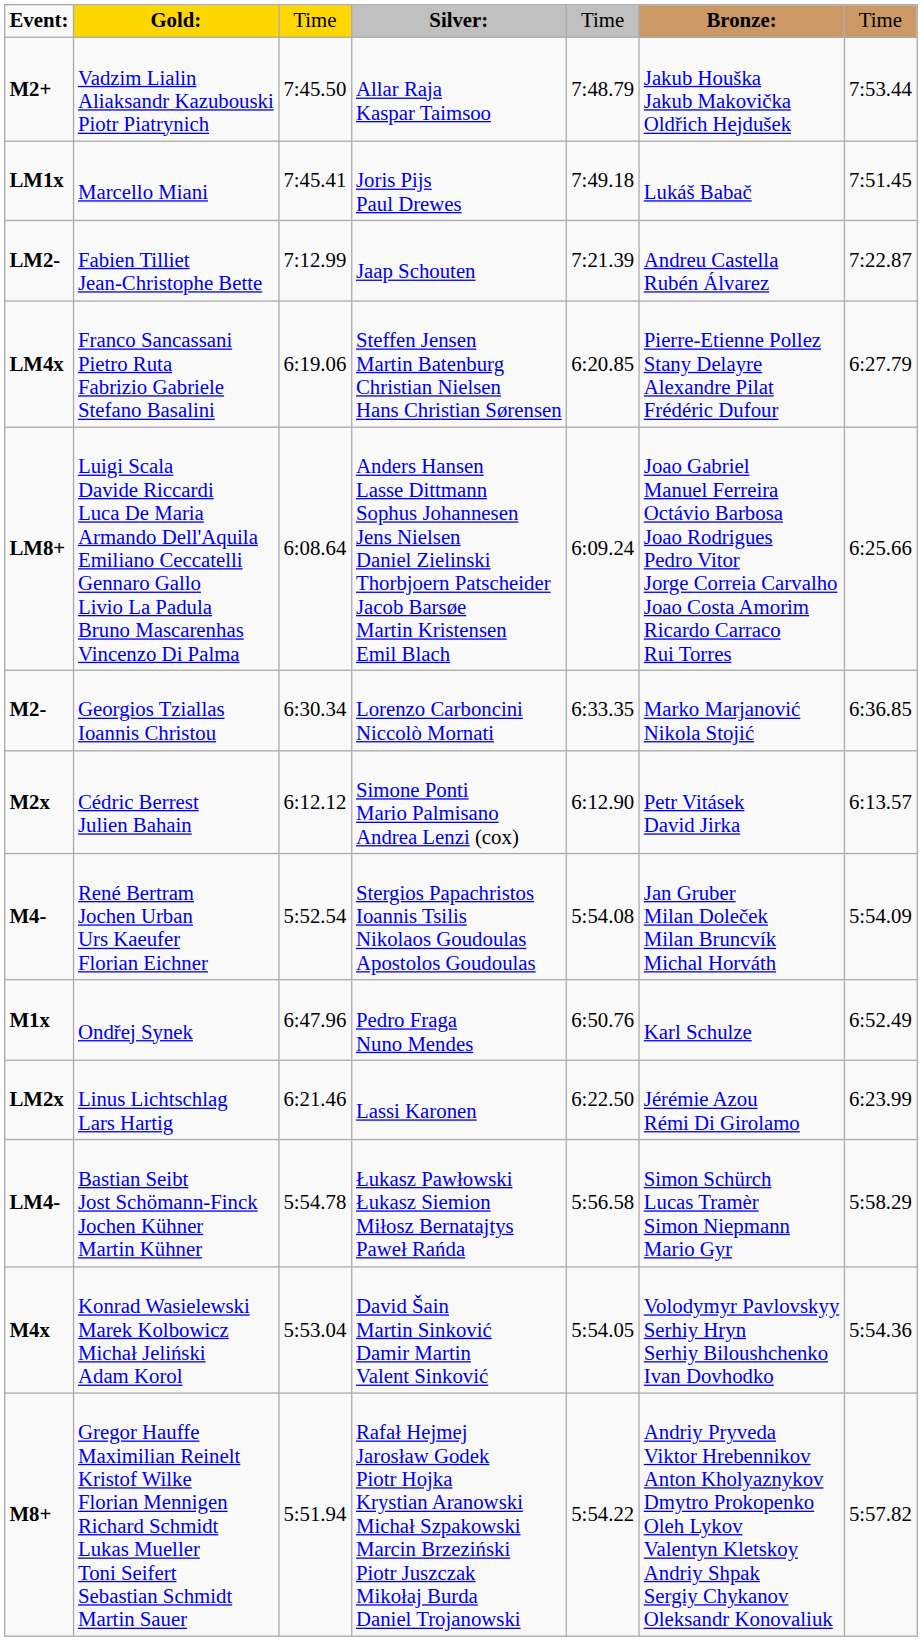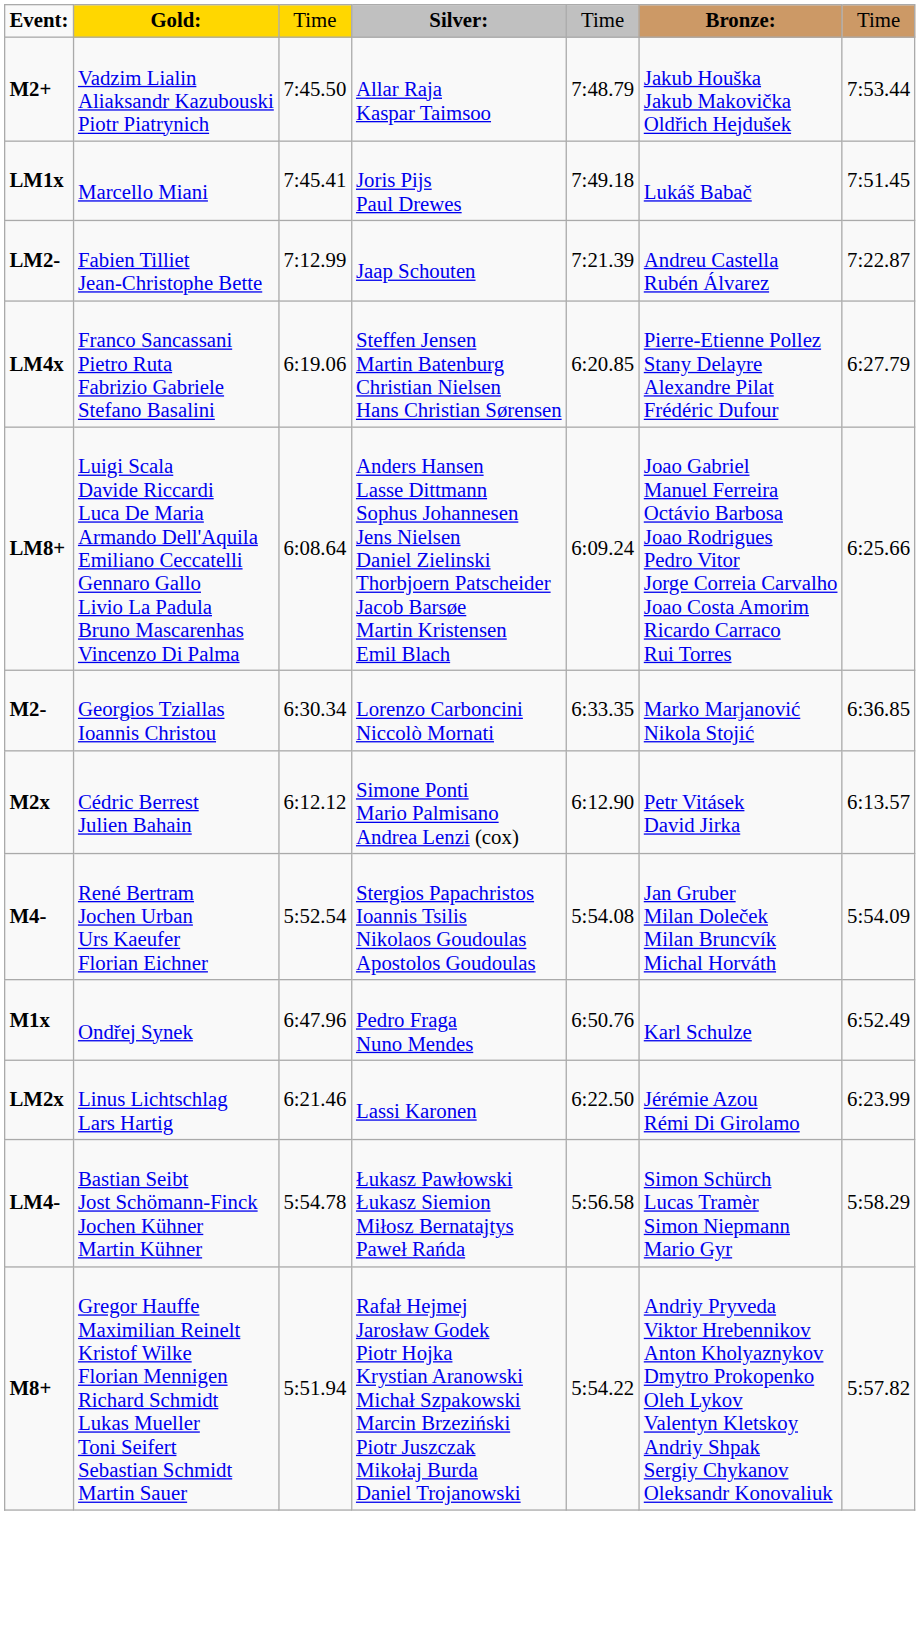- row: M4x | Konrad Wasielewski Marek Kolbowicz Michał Jeliński Adam Korol | 5:53.04 | David Šain Martin Sinković Damir Martin Valent Sinković | 5:54.05 | Volodymyr Pavlovskyy Serhiy Hryn Serhiy Biloushchenko Ivan Dovhodko | 5:54.36
